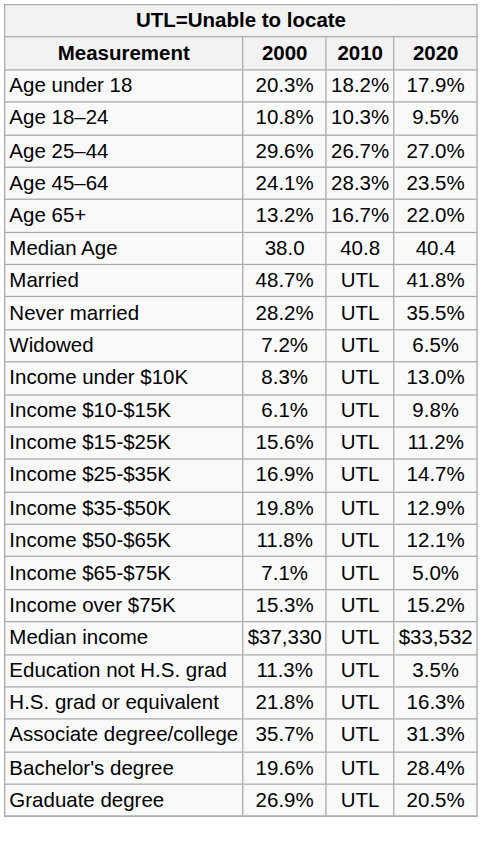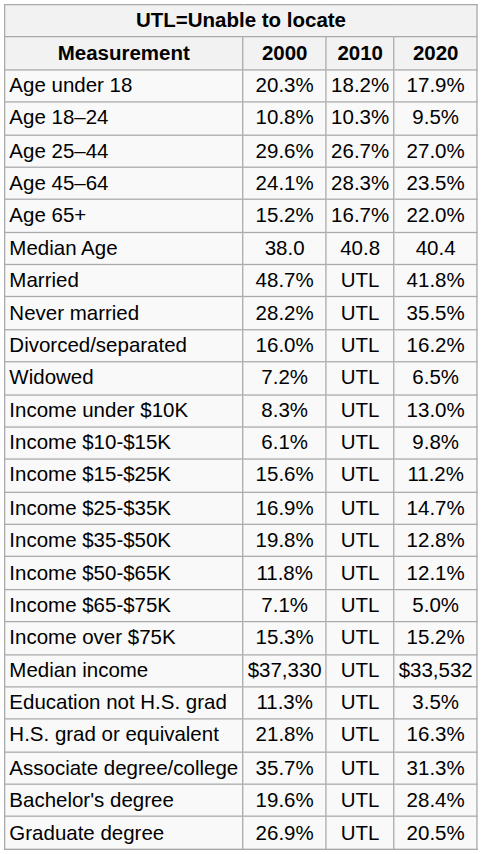Age 65+ | 2000: 13.2% -> 15.2%
+ row: Divorced/separated | 16.0% | UTL | 16.2%
Income $35-$50K | 2020: 12.9% -> 12.8%
